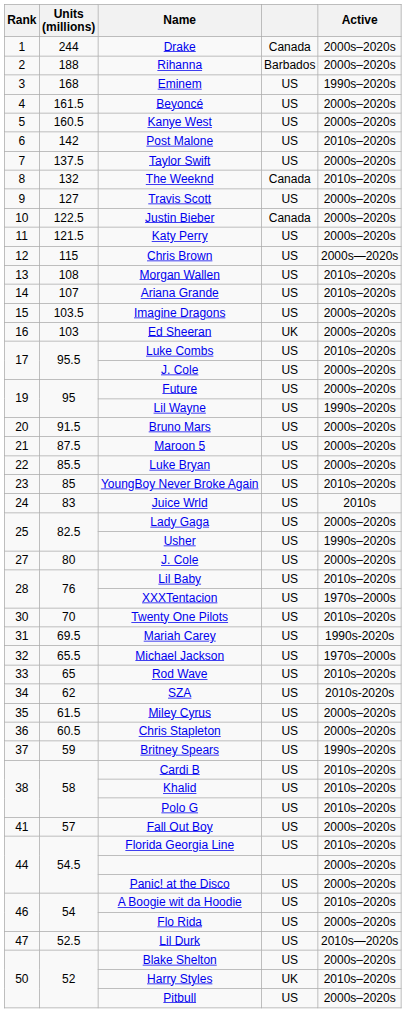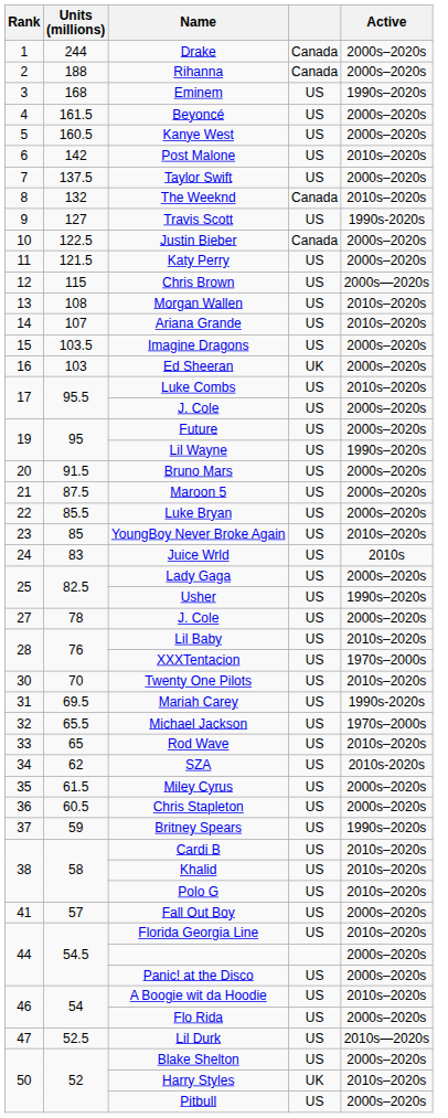Rihanna | column 4: Barbados -> Canada
Travis Scott | Active: 2000s–2020s -> 1990s-2020s
27 / J. Cole | Units (millions): 80 -> 78
